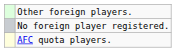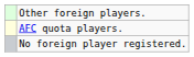rows swapped: AFC quota players. <-> No foreign player registered.
